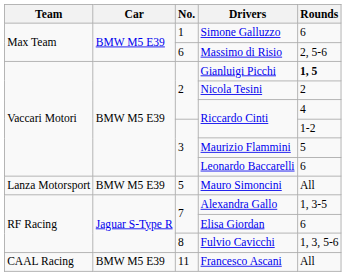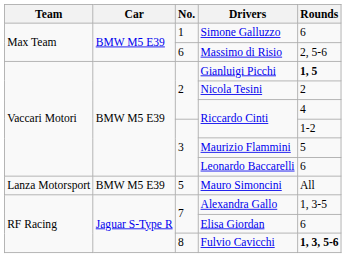Fulvio Cavicchi | Rounds: normal -> bold
- row: CAAL Racing | BMW M5 E39 | 11 | Francesco Ascani | All
